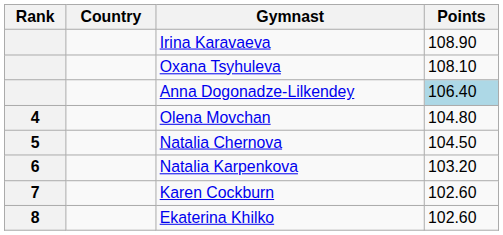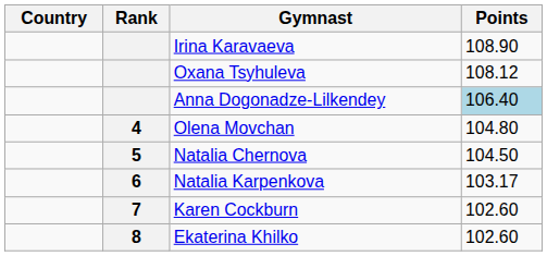columns swapped: Rank <-> Country
Oxana Tsyhuleva | Points: 108.10 -> 108.12
Natalia Karpenkova | Points: 103.20 -> 103.17
